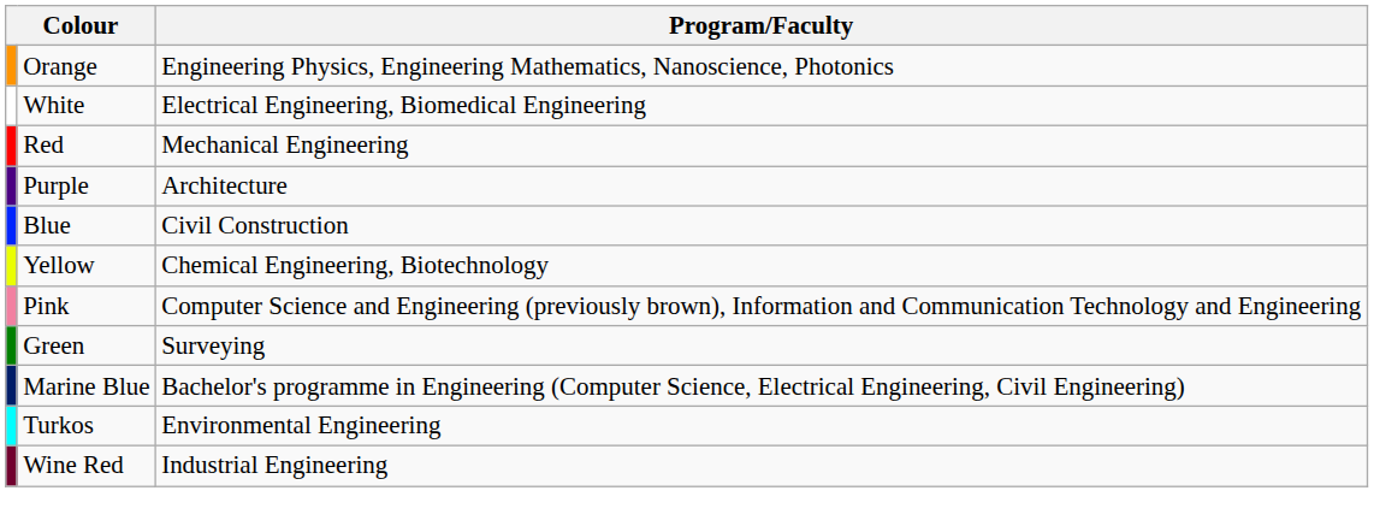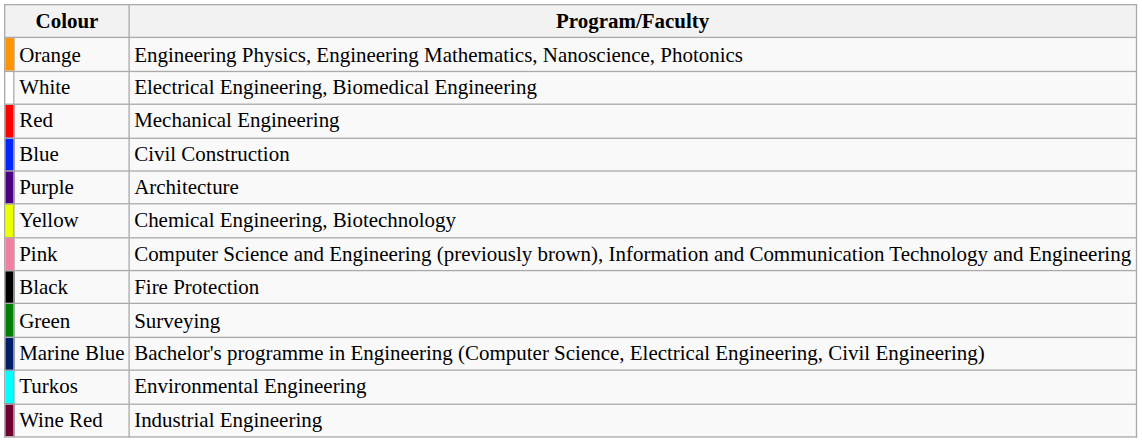rows swapped: Blue <-> Purple
+ row: Black | Fire Protection
